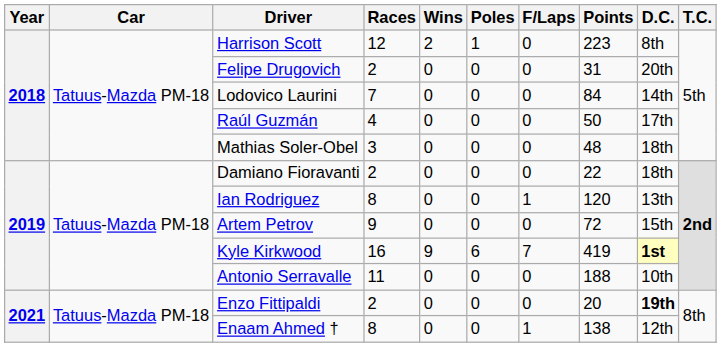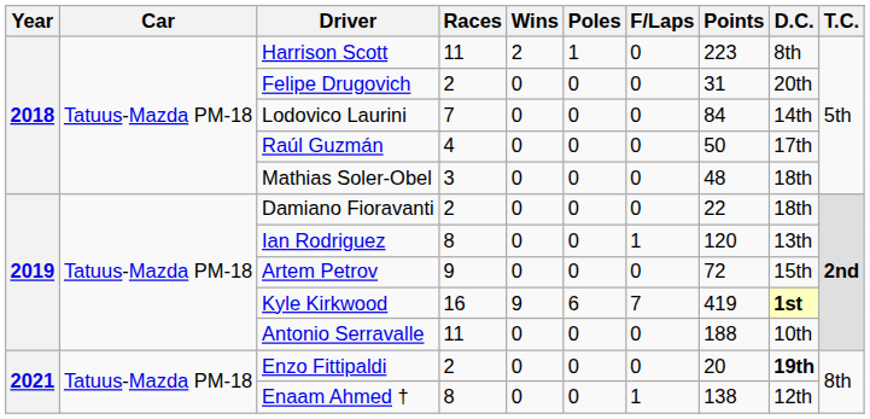Harrison Scott | Races: 12 -> 11
